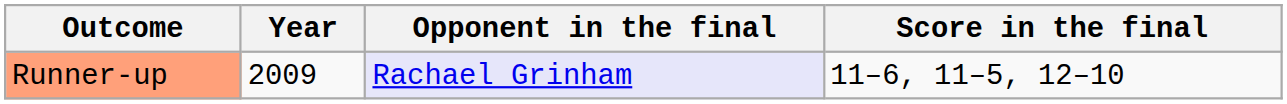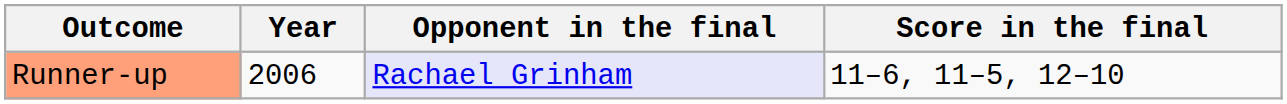Runner-up | Year: 2009 -> 2006
